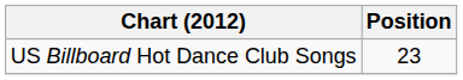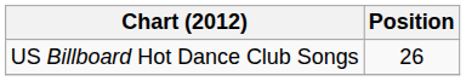US Billboard Hot Dance Club Songs | Position: 23 -> 26
